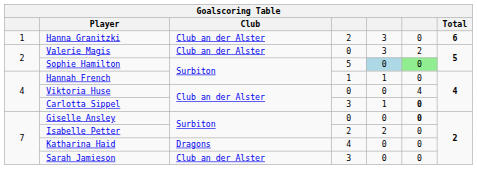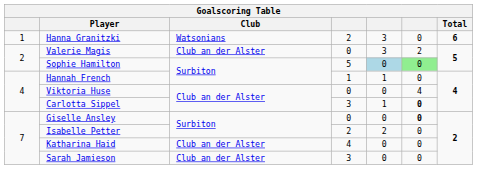Hanna Granitzki | Club: Club an der Alster -> Watsonians
Katharina Haid | Club: Dragons -> Club an der Alster
